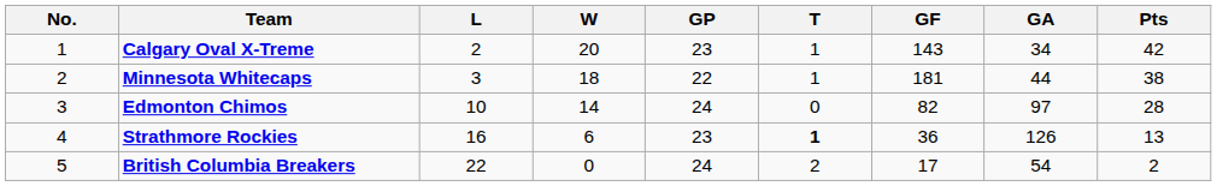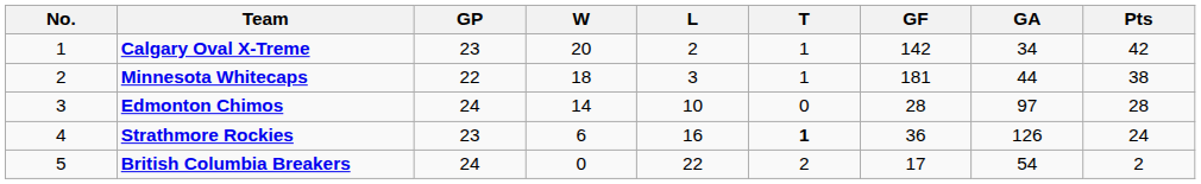columns swapped: GP <-> L
Calgary Oval X-Treme | GF: 143 -> 142
Edmonton Chimos | GF: 82 -> 28
Strathmore Rockies | Pts: 13 -> 24
